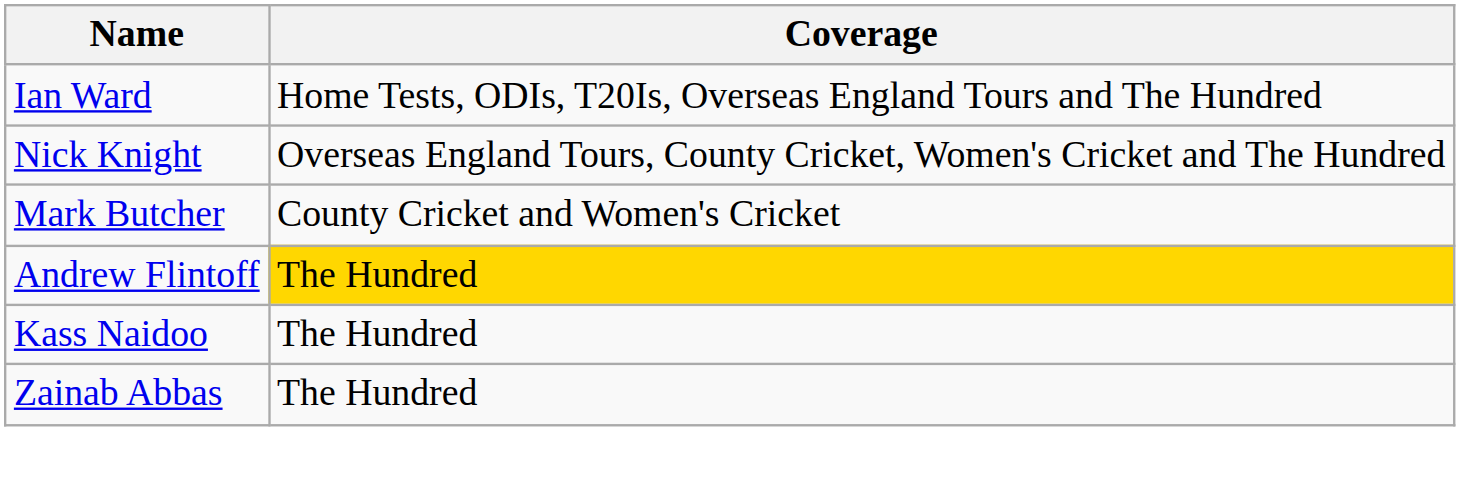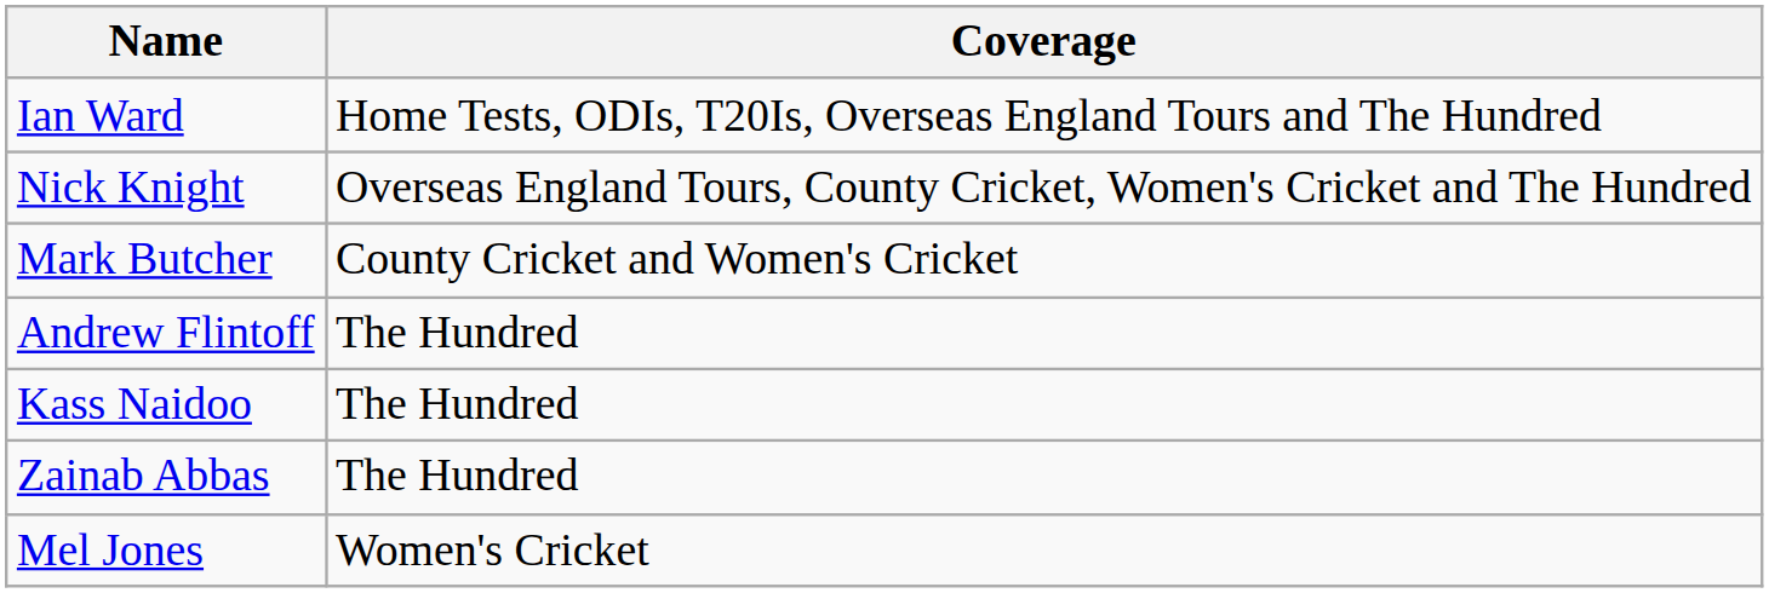Andrew Flintoff | Coverage: gold background -> no background
+ row: Mel Jones | Women's Cricket
